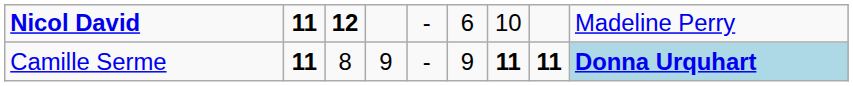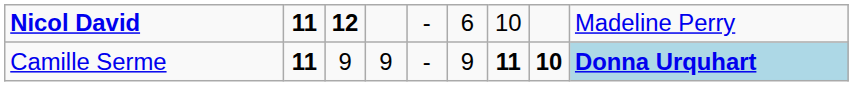Camille Serme | column 3: 8 -> 9
Camille Serme | column 8: 11 -> 10
